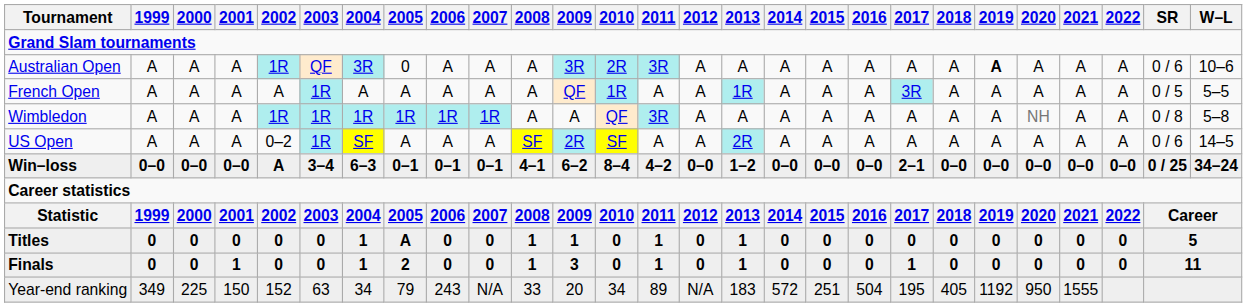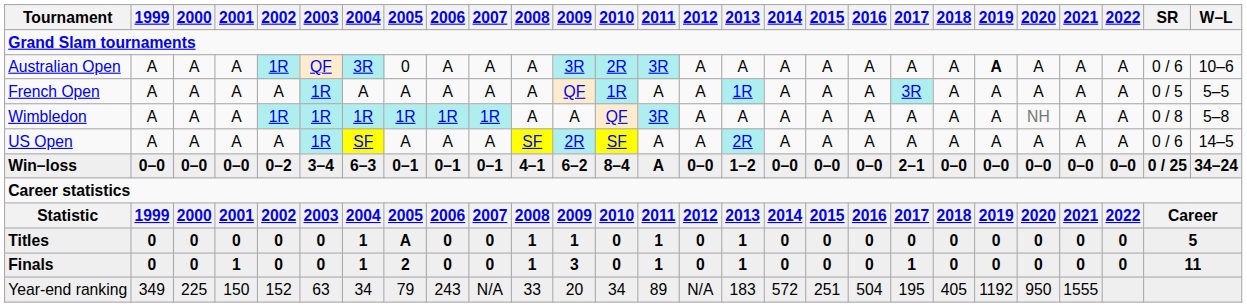US Open | 2002: 0–2 -> A
Win–loss | 2002: A -> 0–2
Win–loss | 2011: 4–2 -> A
